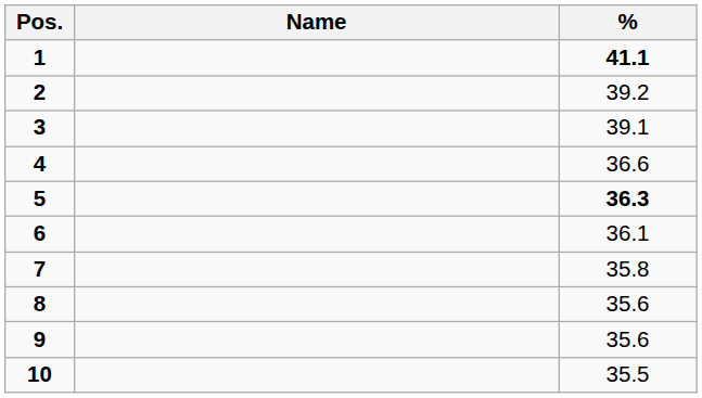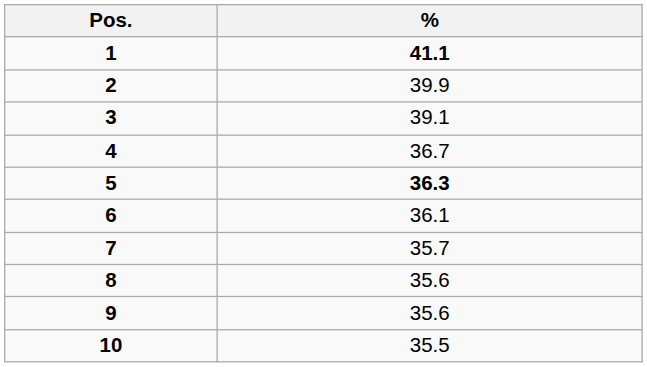- column: Name
2 | %: 39.2 -> 39.9
4 | %: 36.6 -> 36.7
7 | %: 35.8 -> 35.7
